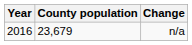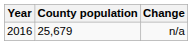n/a | County population: 23,679 -> 25,679
